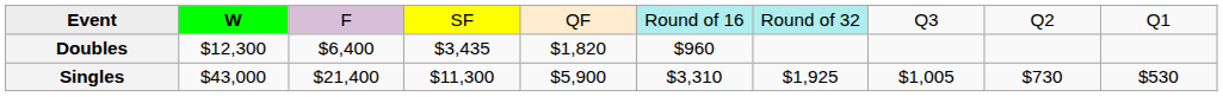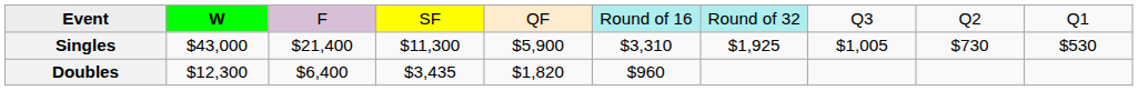rows swapped: Singles <-> Doubles
